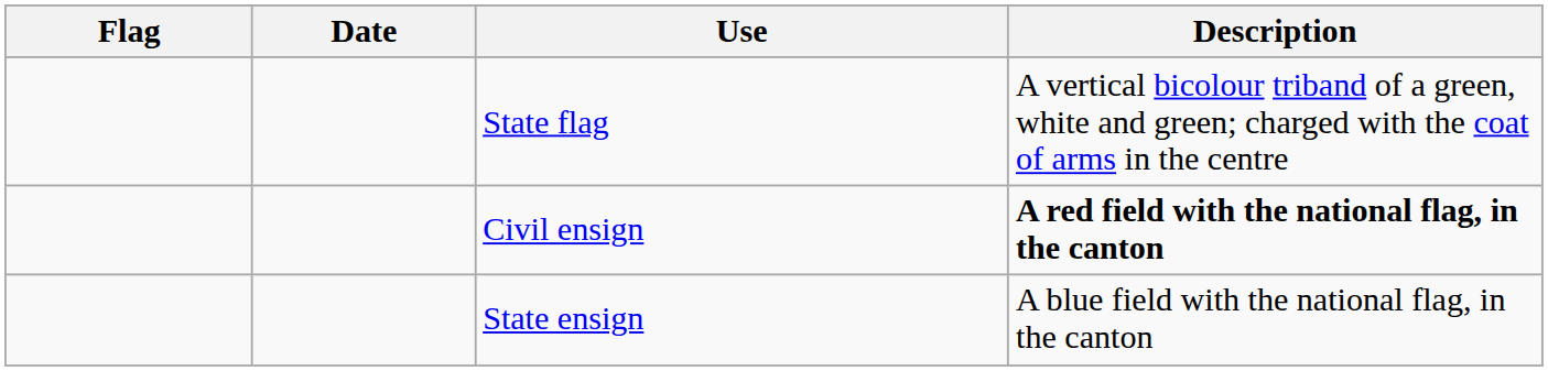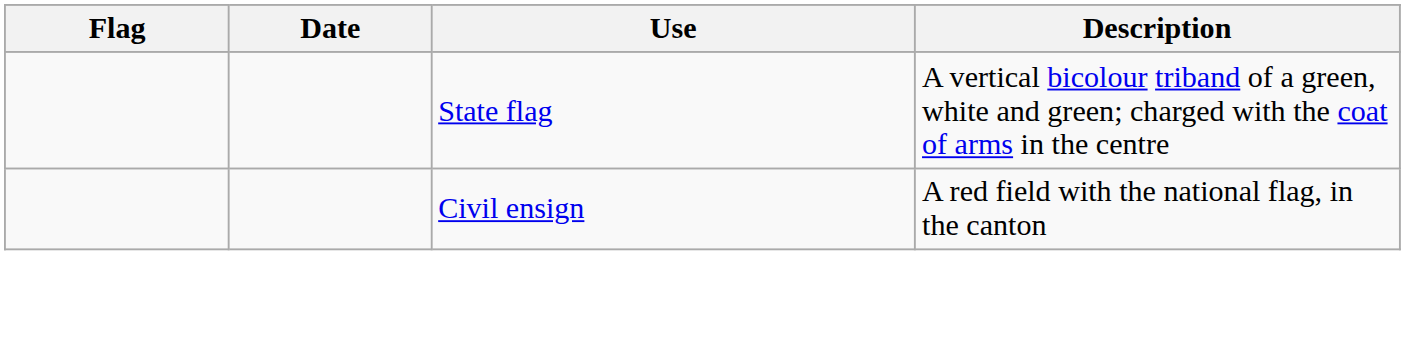Civil ensign | Description: bold -> normal
- row: State ensign | A blue field with the national flag, in the canton
